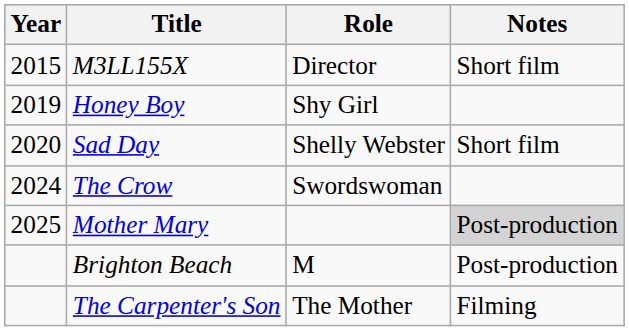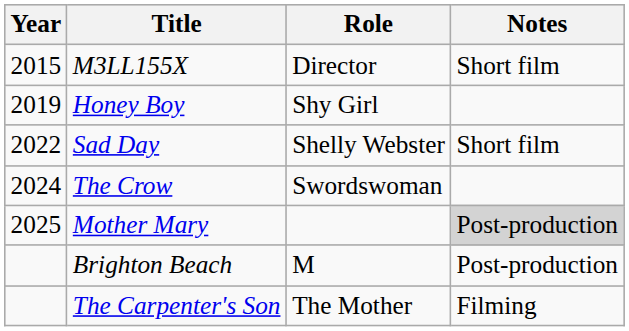Sad Day | Year: 2020 -> 2022
